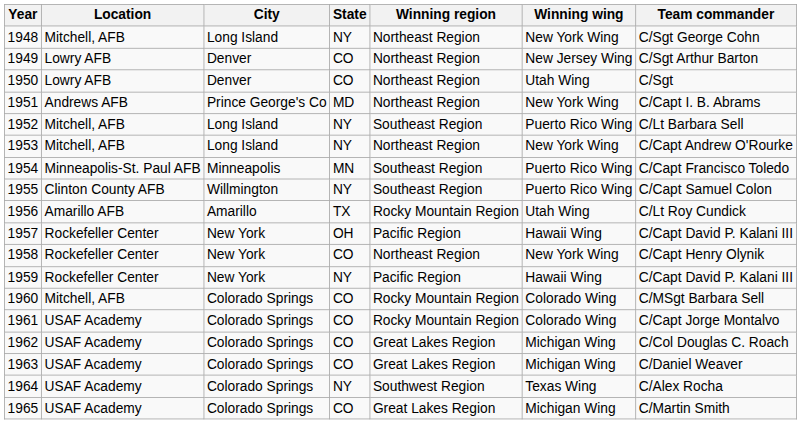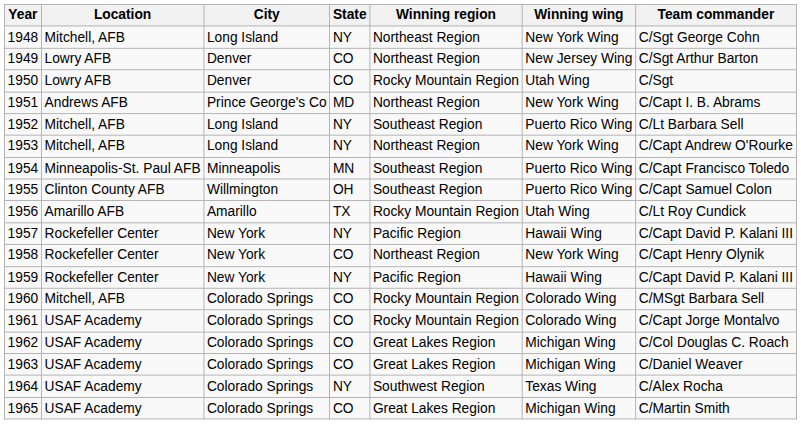1950 | Winning region: Northeast Region -> Rocky Mountain Region
1955 | State: NY -> OH
1957 | State: OH -> NY
